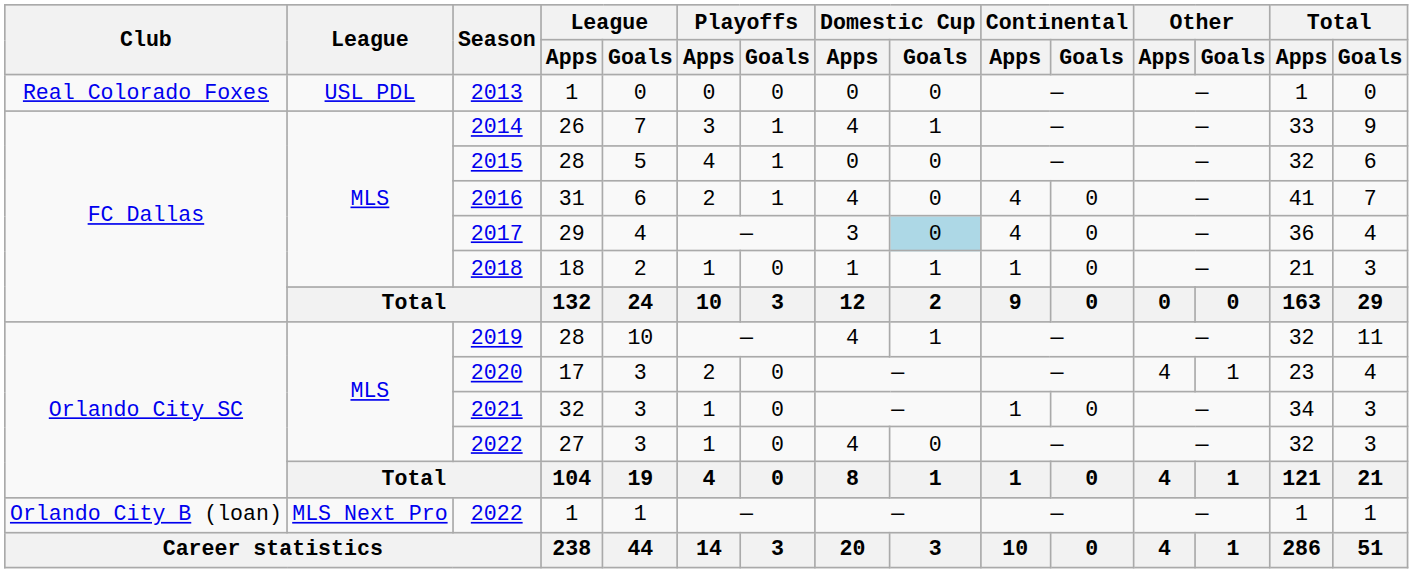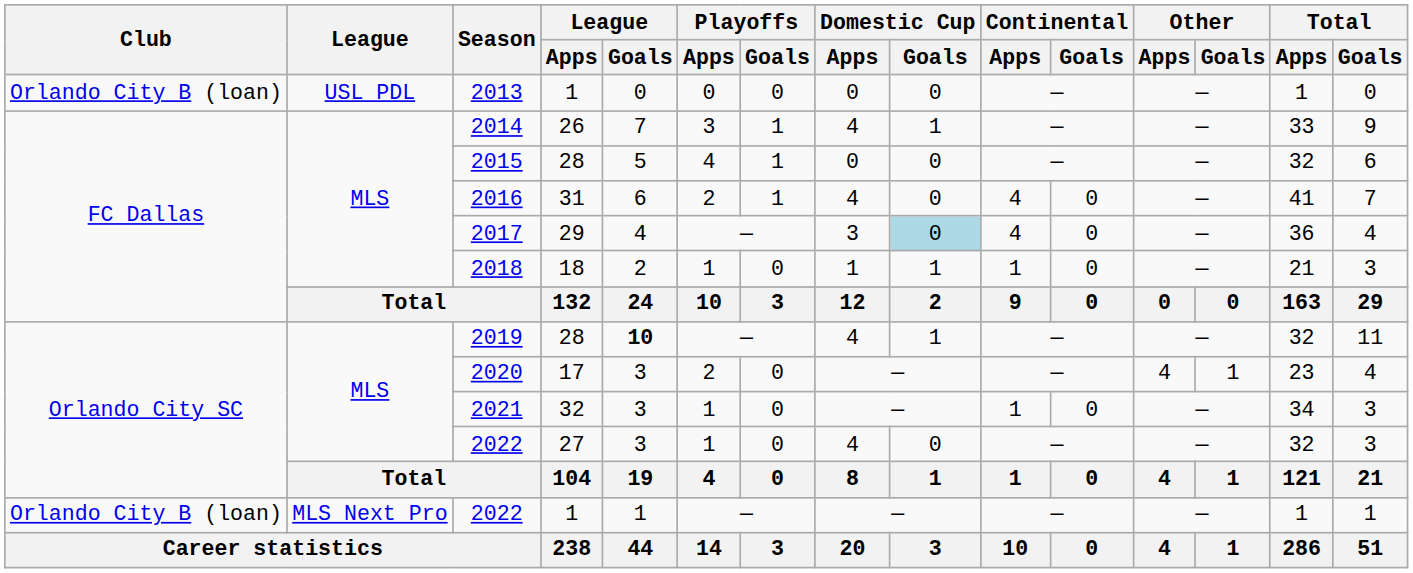2013 | Club: Real Colorado Foxes -> Orlando City B (loan)
2019 | League / Goals: normal -> bold
